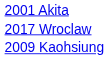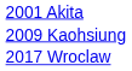rows swapped: 2009 Kaohsiung <-> 2017 Wroclaw
